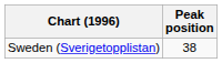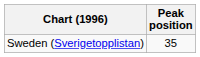Sweden (Sverigetopplistan) | Peak position: 38 -> 35
